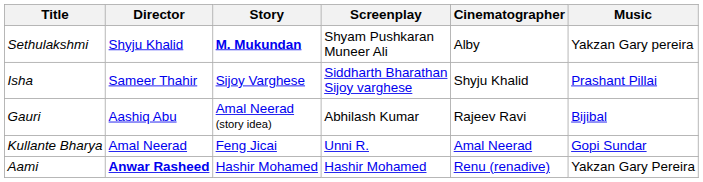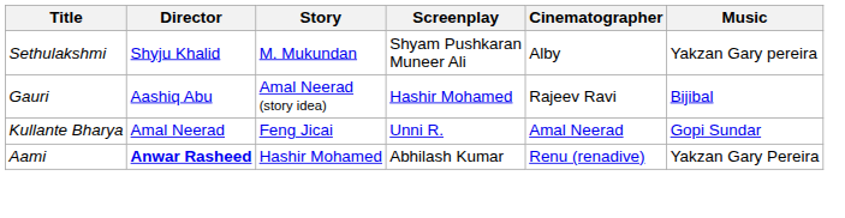Sethulakshmi | Story: bold -> normal
- row: Isha | Sameer Thahir | Sijoy Varghese | Siddharth Bharathan Sijoy varghese | Shyju Khalid | Prashant Pillai
Gauri | Screenplay: Abhilash Kumar -> Hashir Mohamed
Aami | Screenplay: Hashir Mohamed -> Abhilash Kumar
